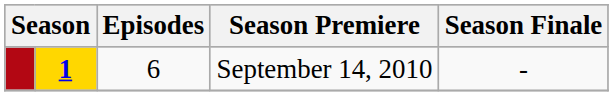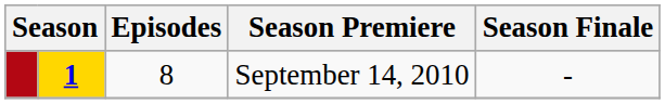September 14, 2010 | Episodes: 6 -> 8
